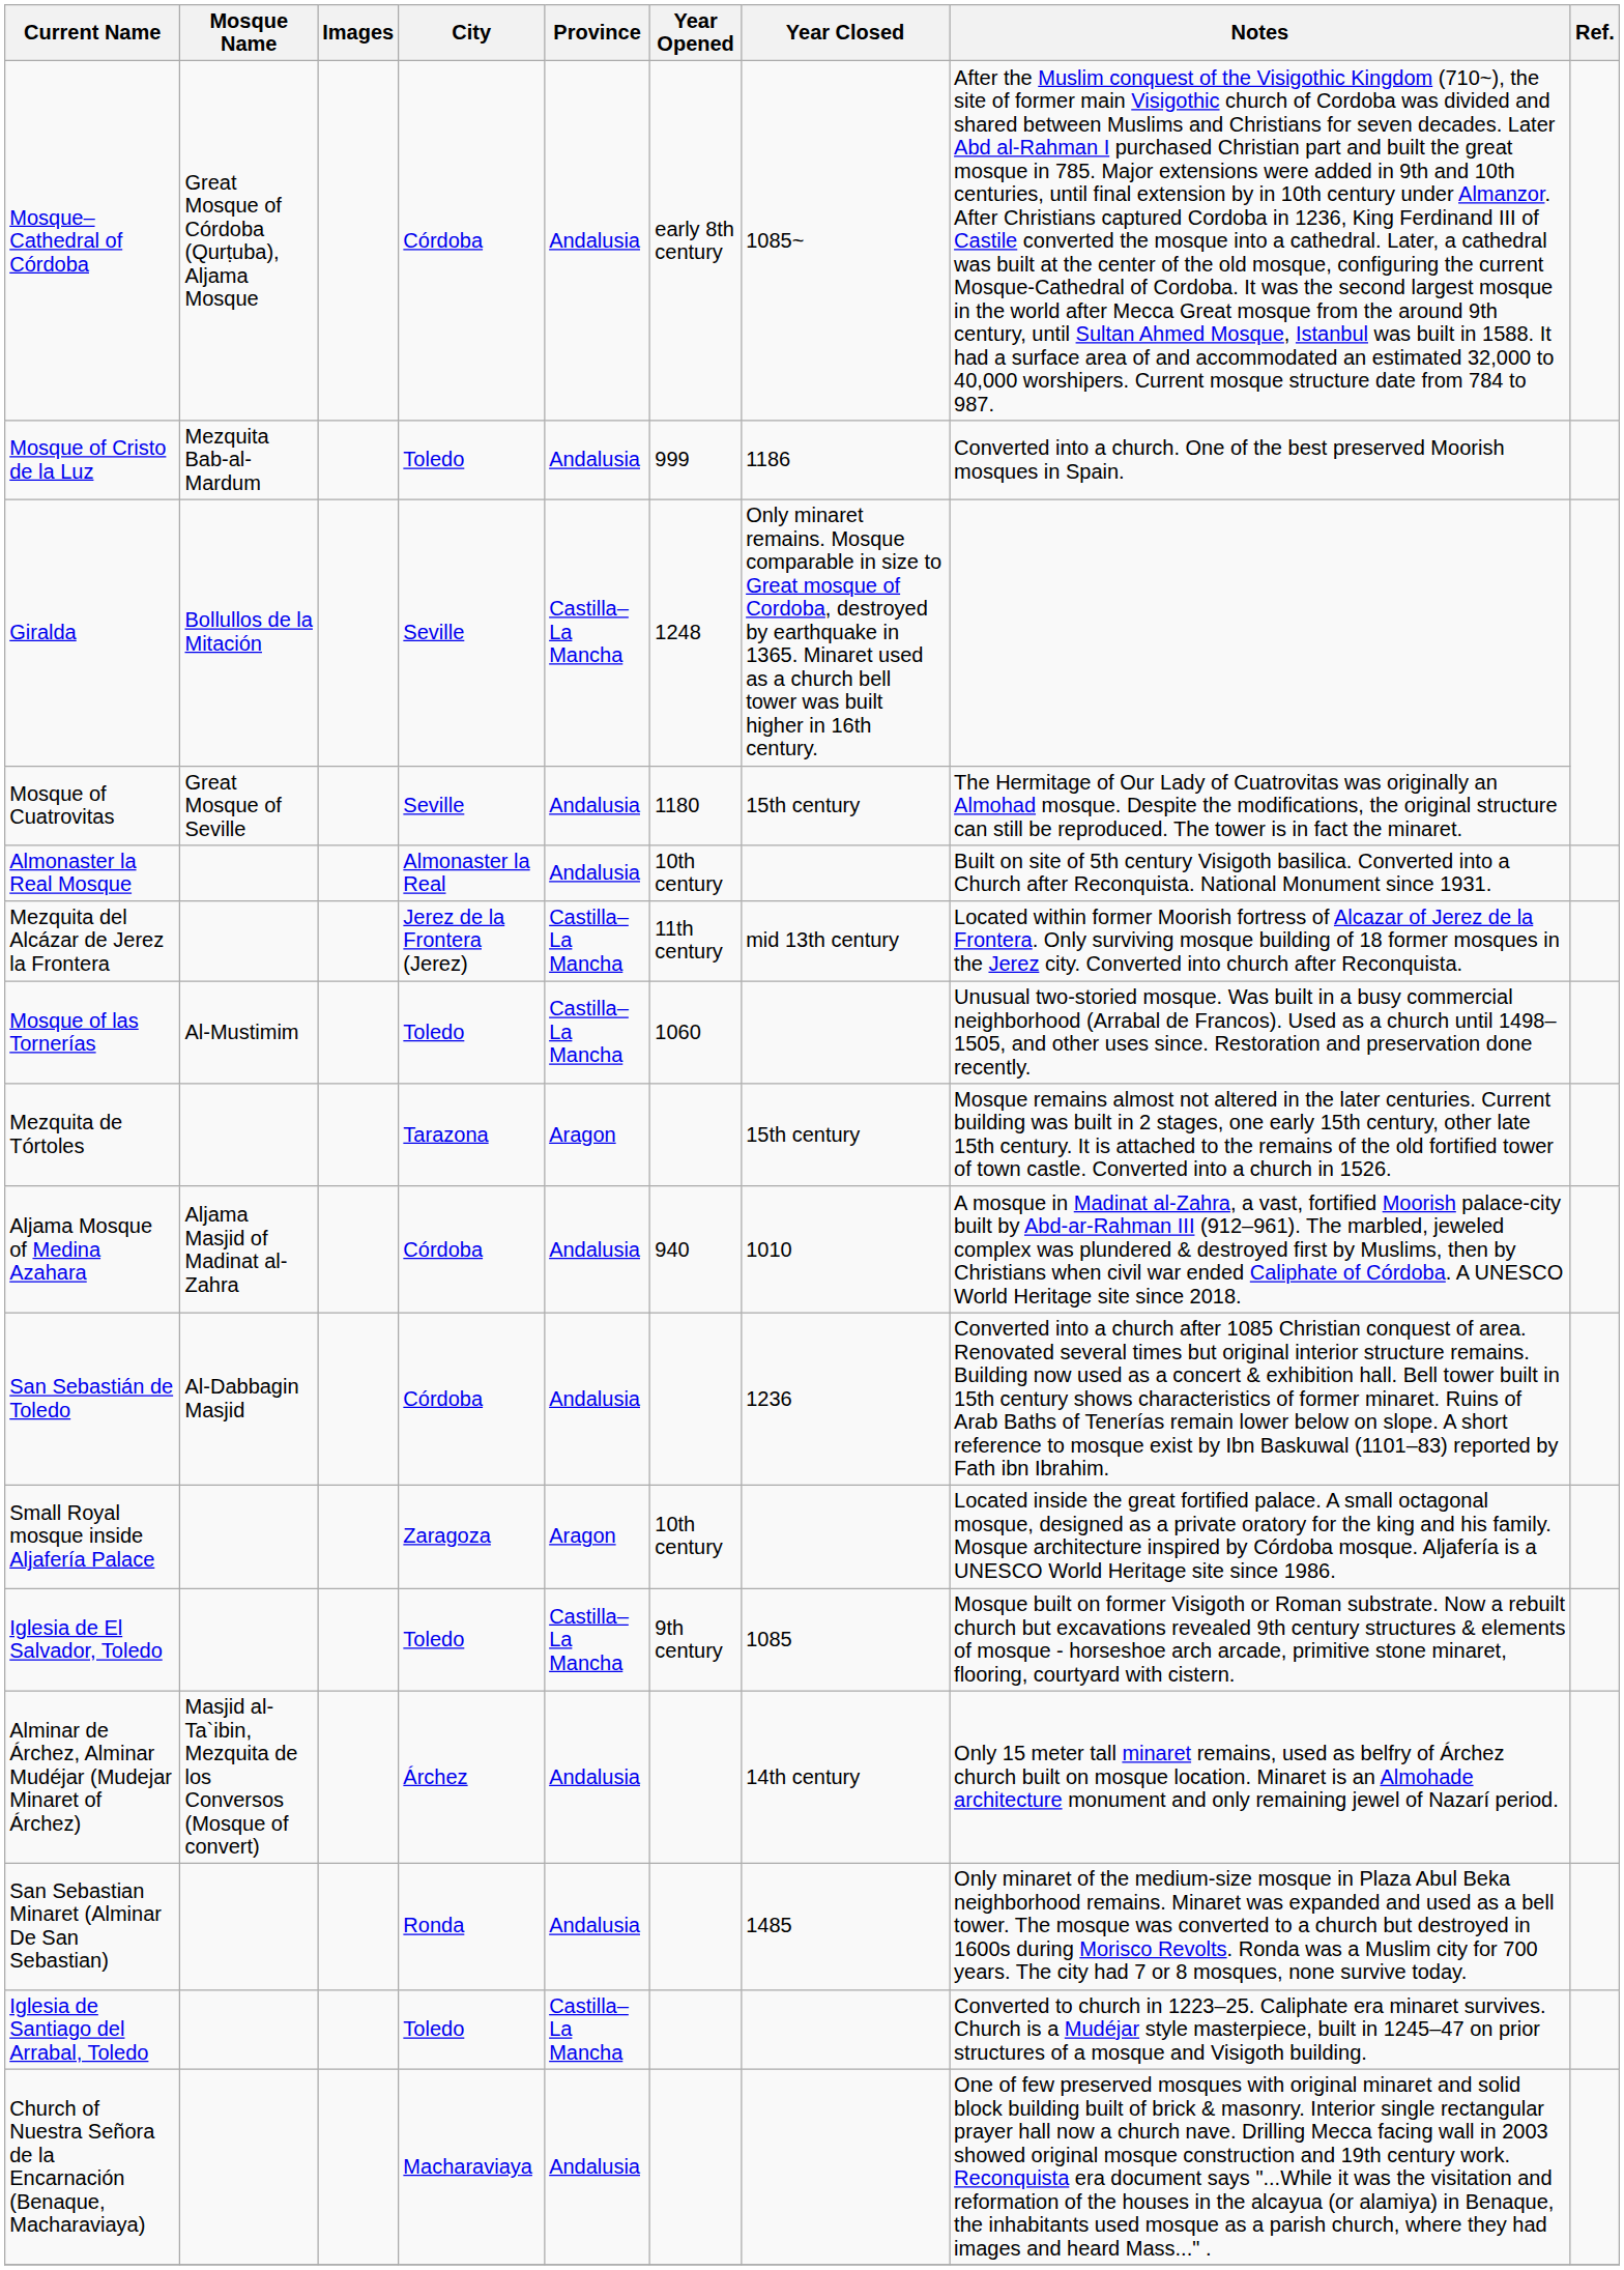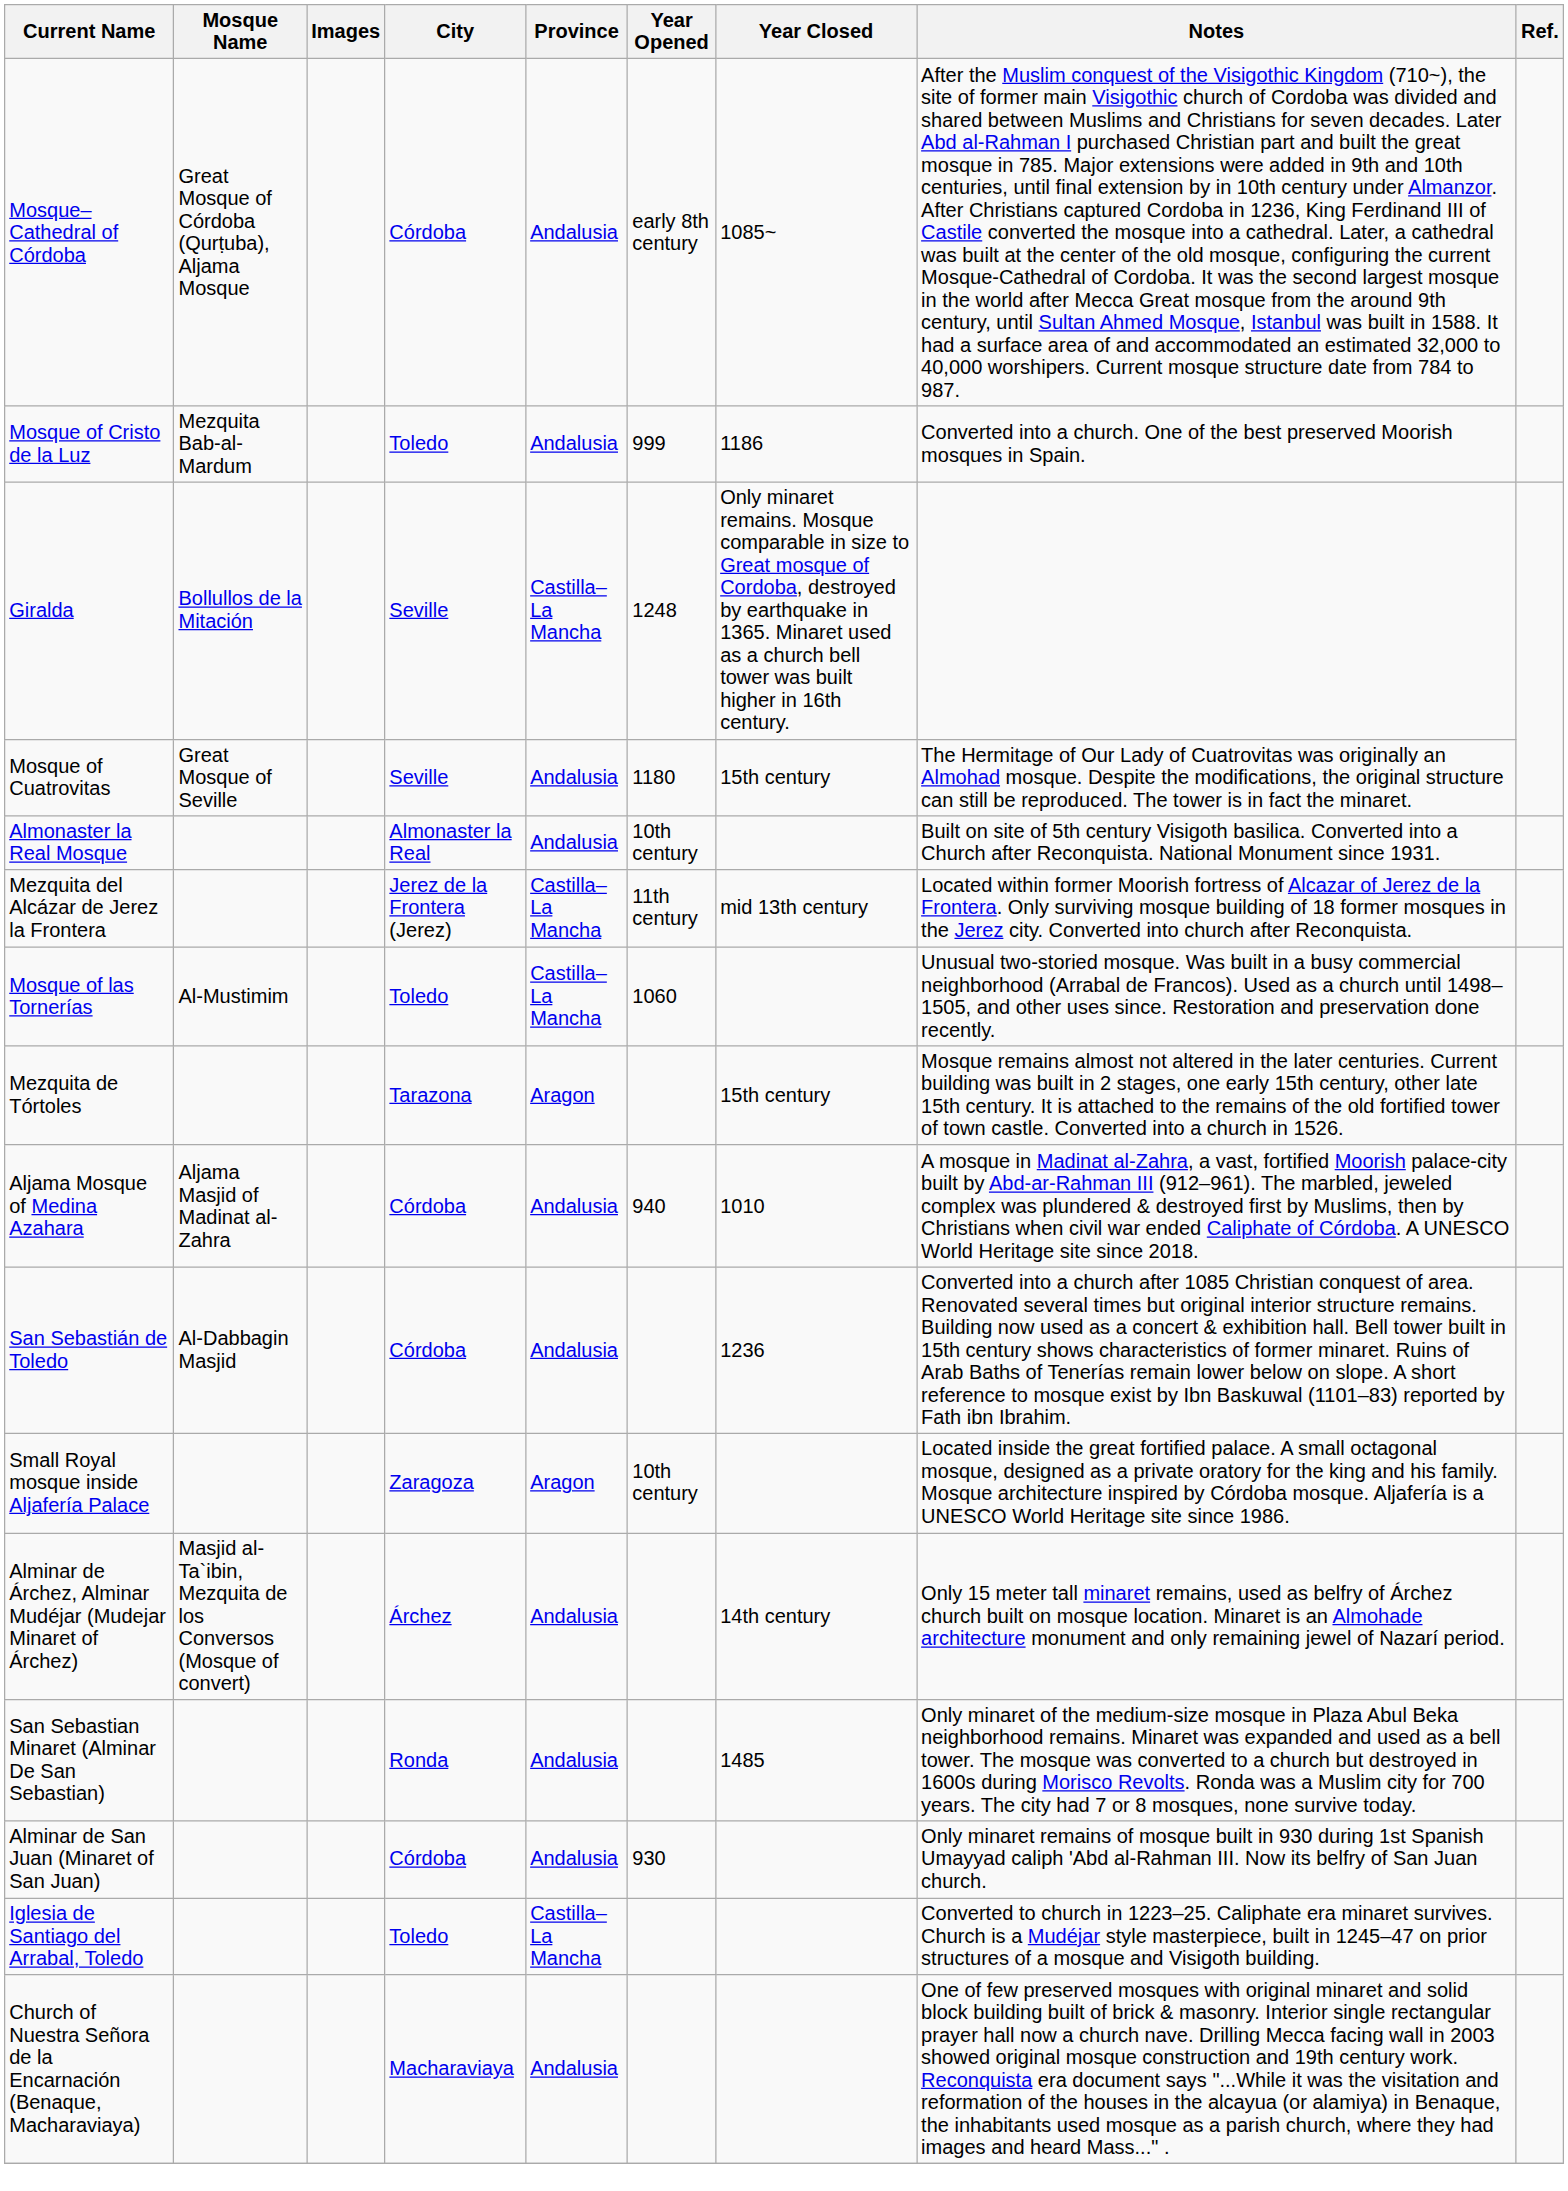- row: Iglesia de El Salvador, Toledo | Toledo | Castilla–La Mancha | 9th century | 1085 | Mosque built on former Visigoth or Roman substrate. Now a rebuilt church but excavations revealed 9th century structures & elements of mosque - horseshoe arch arcade, primitive stone minaret, flooring, courtyard with cistern.
+ row: Alminar de San Juan (Minaret of San Juan) | Córdoba | Andalusia | 930 | Only minaret remains of mosque built in 930 during 1st Spanish Umayyad caliph 'Abd al-Rahman III. Now its belfry of San Juan church.
